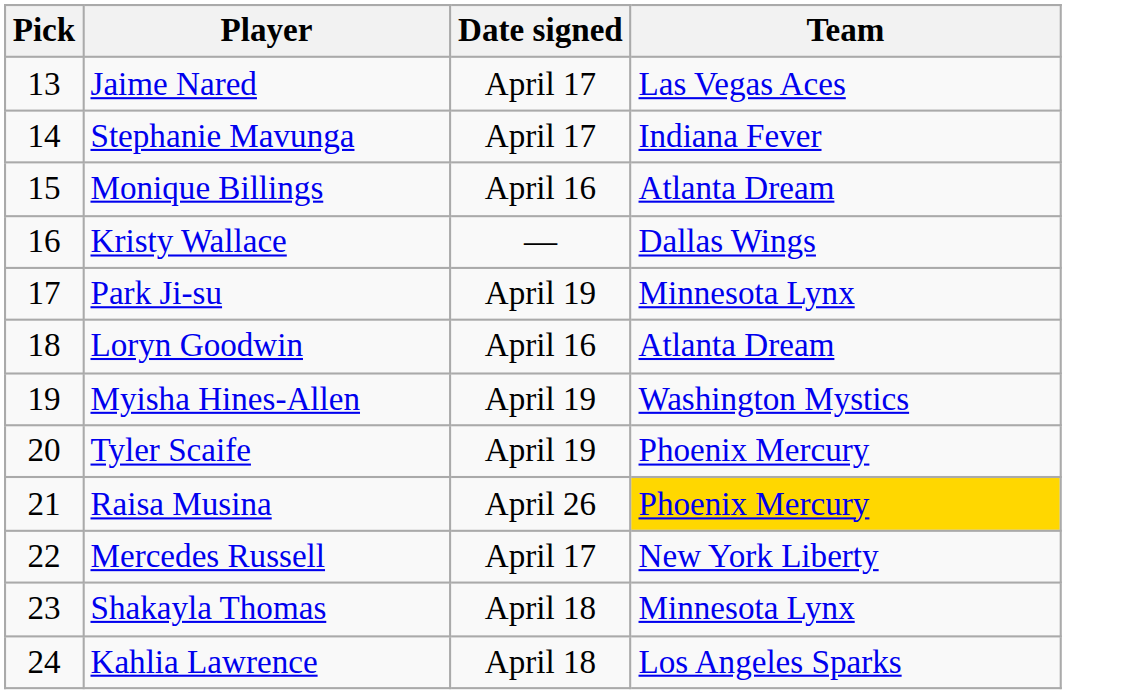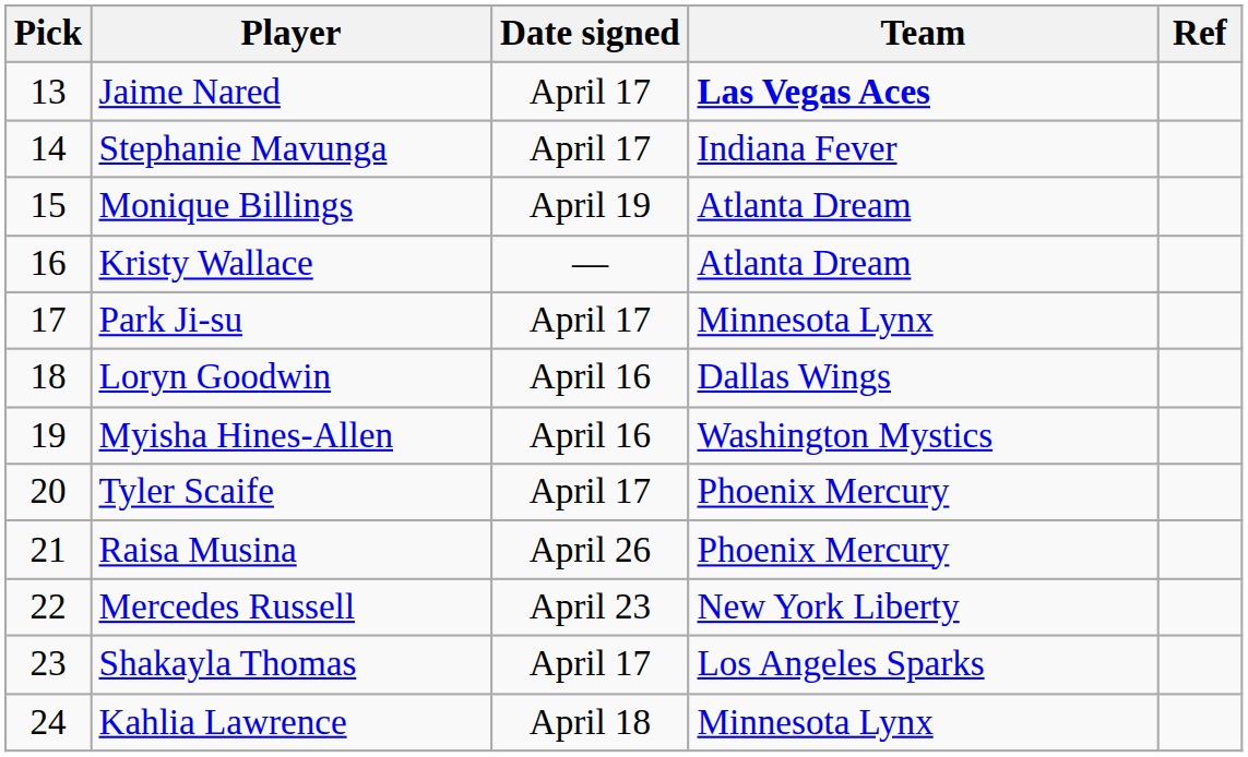+ column: Ref
Jaime Nared | Team: normal -> bold
Monique Billings | Date signed: April 16 -> April 19
Kristy Wallace | Team: Dallas Wings -> Atlanta Dream
Park Ji-su | Date signed: April 19 -> April 17
Loryn Goodwin | Team: Atlanta Dream -> Dallas Wings
Myisha Hines-Allen | Date signed: April 19 -> April 16
Tyler Scaife | Date signed: April 19 -> April 17
Raisa Musina | Team: gold background -> no background
Mercedes Russell | Date signed: April 17 -> April 23
Shakayla Thomas | Date signed: April 18 -> April 17
Shakayla Thomas | Team: Minnesota Lynx -> Los Angeles Sparks
Kahlia Lawrence | Team: Los Angeles Sparks -> Minnesota Lynx
